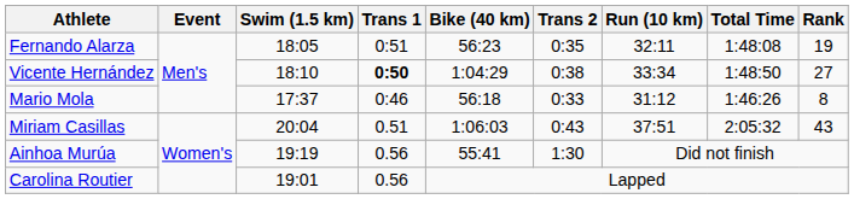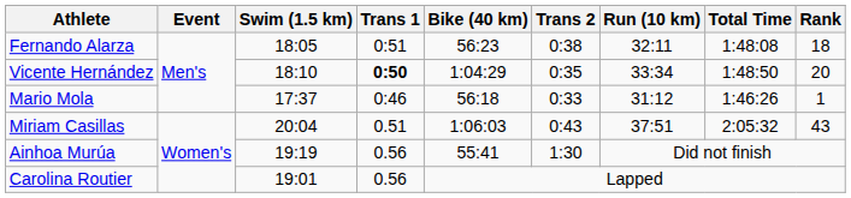Fernando Alarza | Trans 2: 0:35 -> 0:38
Fernando Alarza | Rank: 19 -> 18
Vicente Hernández | Trans 2: 0:38 -> 0:35
Vicente Hernández | Rank: 27 -> 20
Mario Mola | Rank: 8 -> 1
